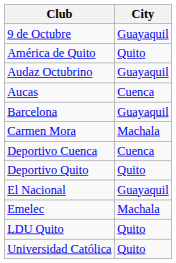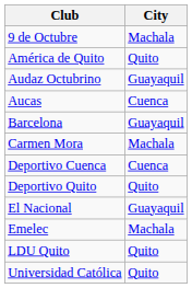9 de Octubre | City: Guayaquil -> Machala
